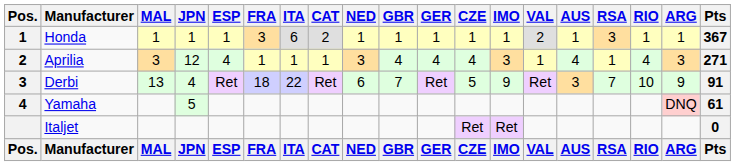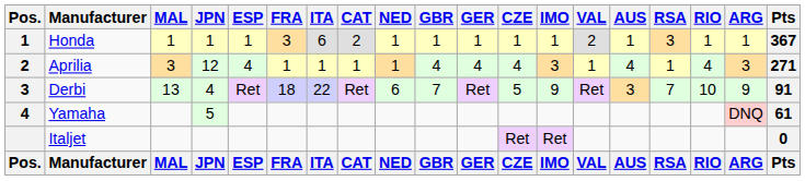Aprilia | NED: 3 -> 1
